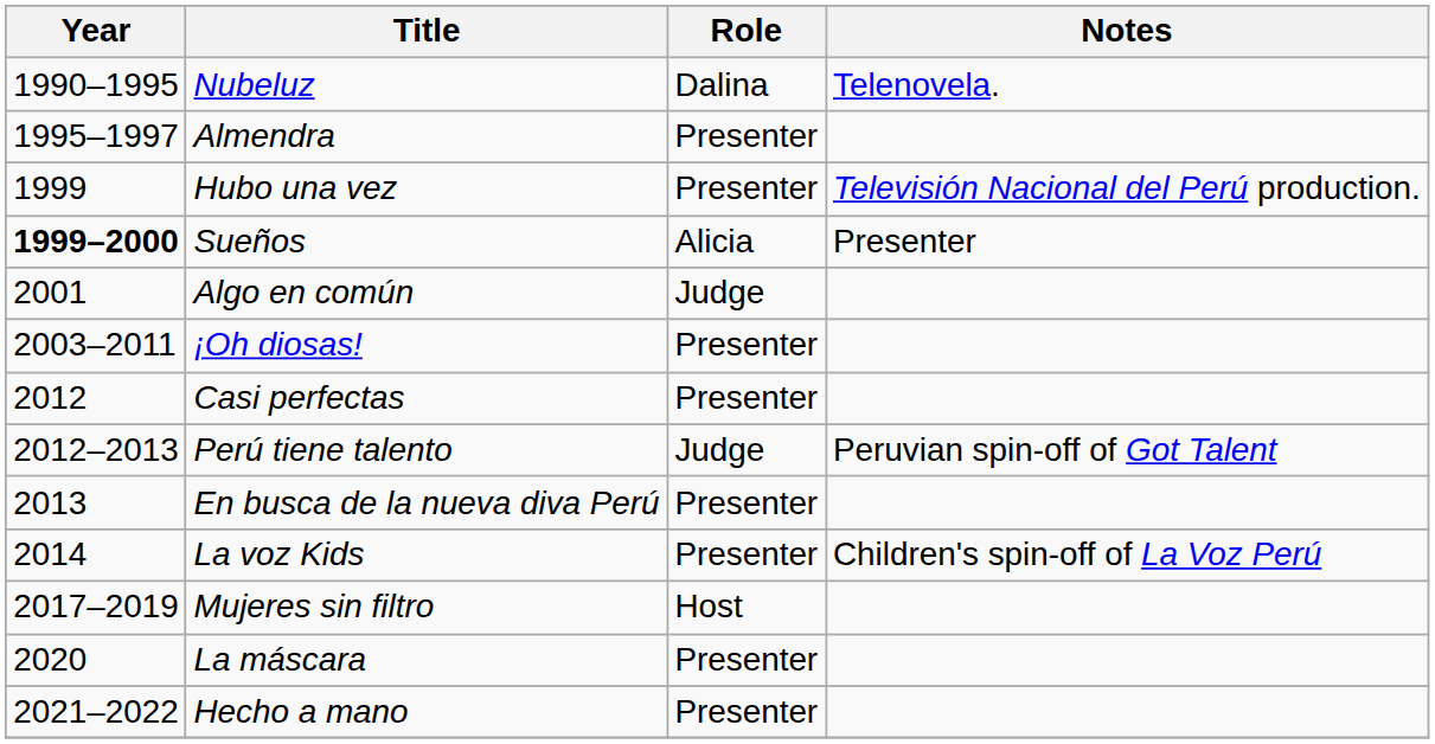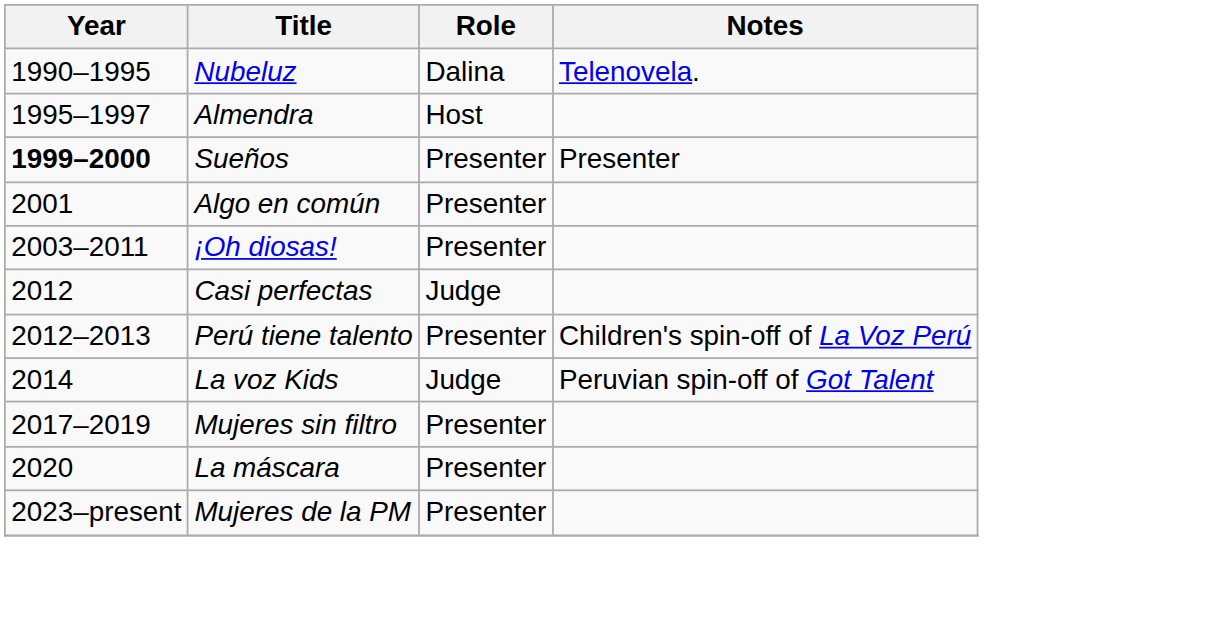Almendra | Role: Presenter -> Host
- row: 1999 | Hubo una vez | Presenter | Televisión Nacional del Perú production.
Sueños | Role: Alicia -> Presenter
Algo en común | Role: Judge -> Presenter
Casi perfectas | Role: Presenter -> Judge
Perú tiene talento | Role: Judge -> Presenter
Perú tiene talento | Notes: Peruvian spin-off of Got Talent -> Children's spin-off of La Voz Perú
- row: 2013 | En busca de la nueva diva Perú | Presenter
La voz Kids | Role: Presenter -> Judge
La voz Kids | Notes: Children's spin-off of La Voz Perú -> Peruvian spin-off of Got Talent
Mujeres sin filtro | Role: Host -> Presenter
- row: 2021–2022 | Hecho a mano | Presenter
+ row: 2023–present | Mujeres de la PM | Presenter
